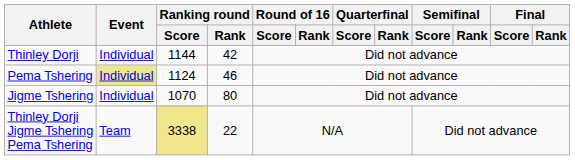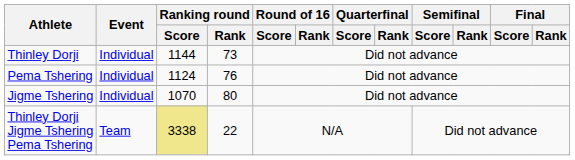Thinley Dorji | Ranking round / Rank: 42 -> 73
Pema Tshering | Event: khaki background -> no background
Pema Tshering | Ranking round / Rank: 46 -> 76
